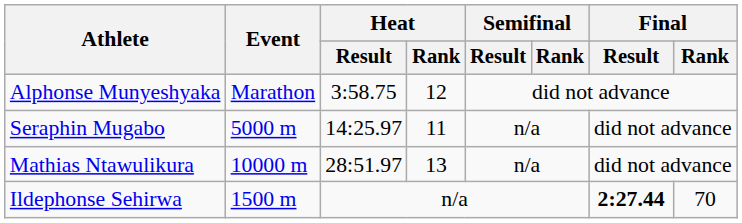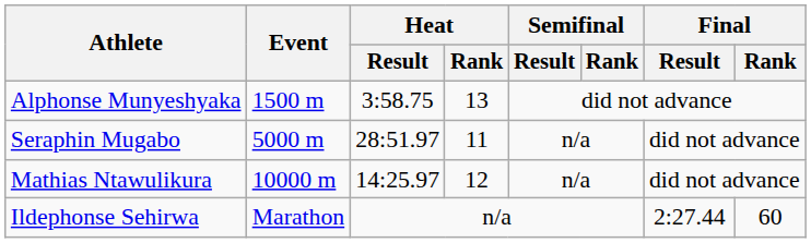Alphonse Munyeshyaka | Event: Marathon -> 1500 m
Alphonse Munyeshyaka | Heat / Rank: 12 -> 13
Seraphin Mugabo | Heat / Result: 14:25.97 -> 28:51.97
Mathias Ntawulikura | Heat / Result: 28:51.97 -> 14:25.97
Mathias Ntawulikura | Heat / Rank: 13 -> 12
Ildephonse Sehirwa | Event: 1500 m -> Marathon
Ildephonse Sehirwa | Final / Result: bold -> normal
Ildephonse Sehirwa | Final / Rank: 70 -> 60
